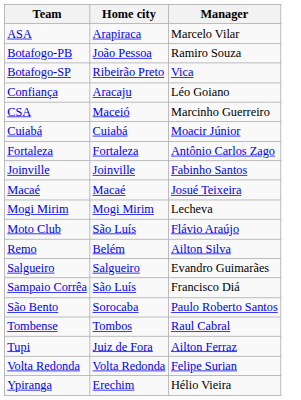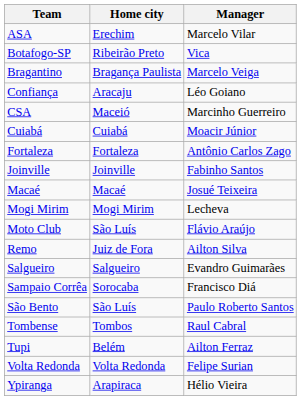ASA | Home city: Arapiraca -> Erechim
- row: Botafogo-PB | João Pessoa | Ramiro Souza
+ row: Bragantino | Bragança Paulista | Marcelo Veiga
Remo | Home city: Belém -> Juiz de Fora
Sampaio Corrêa | Home city: São Luís -> Sorocaba
São Bento | Home city: Sorocaba -> São Luís
Tupi | Home city: Juiz de Fora -> Belém
Ypiranga | Home city: Erechim -> Arapiraca
